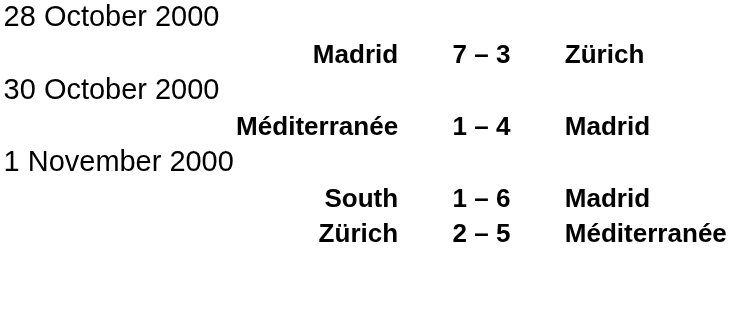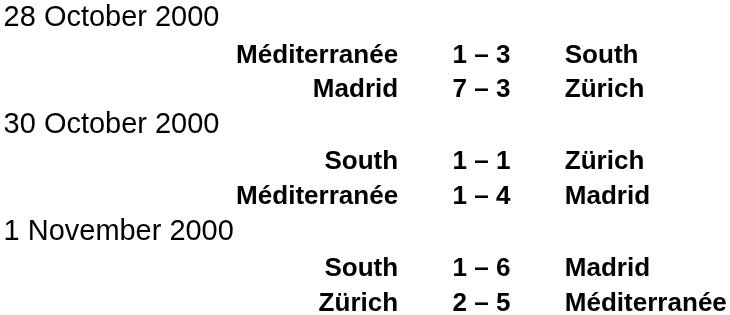+ row: Méditerranée | 1 – 3 | South
+ row: South | 1 – 1 | Zürich
